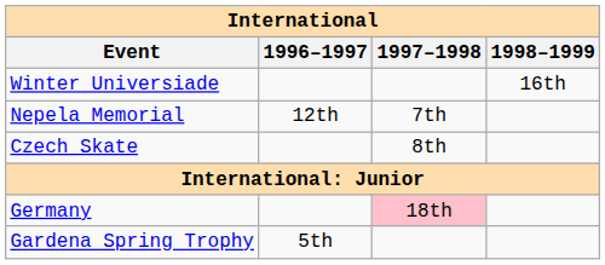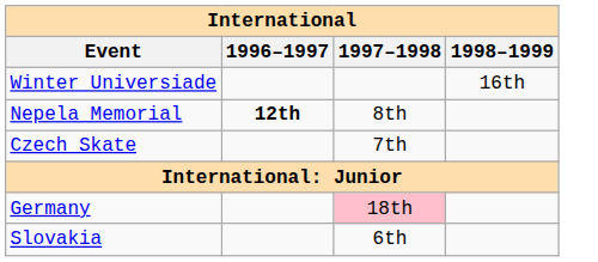Nepela Memorial | 1996–1997: normal -> bold
Nepela Memorial | 1997–1998: 7th -> 8th
Czech Skate | 1997–1998: 8th -> 7th
+ row: Slovakia | 6th
- row: Gardena Spring Trophy | 5th
